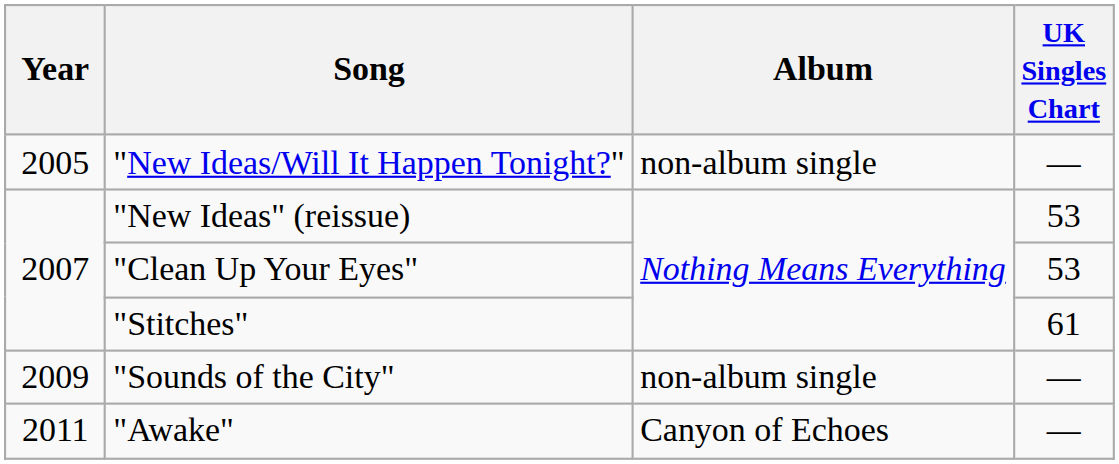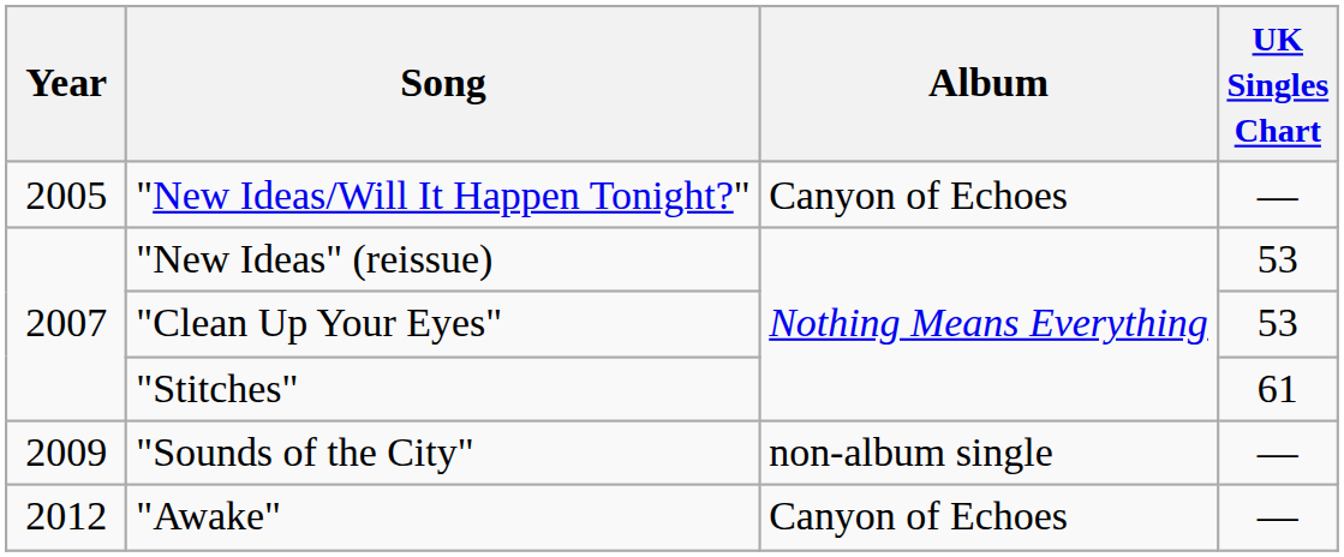"New Ideas/Will It Happen Tonight?" | Album: non-album single -> Canyon of Echoes
"Awake" | Year: 2011 -> 2012
